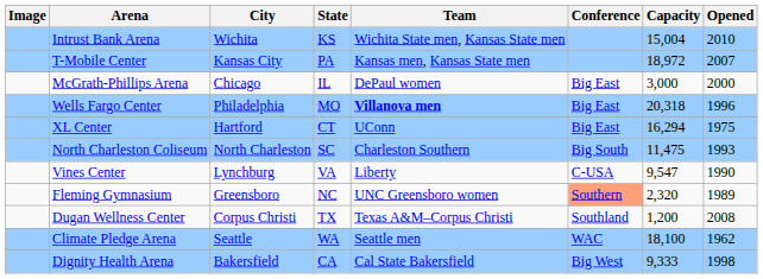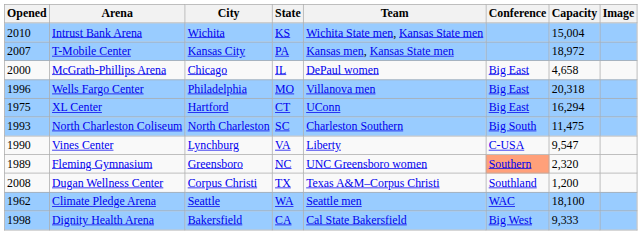columns swapped: Image <-> Opened
McGrath-Phillips Arena | Capacity: 3,000 -> 4,658
Wells Fargo Center | Team: bold -> normal
